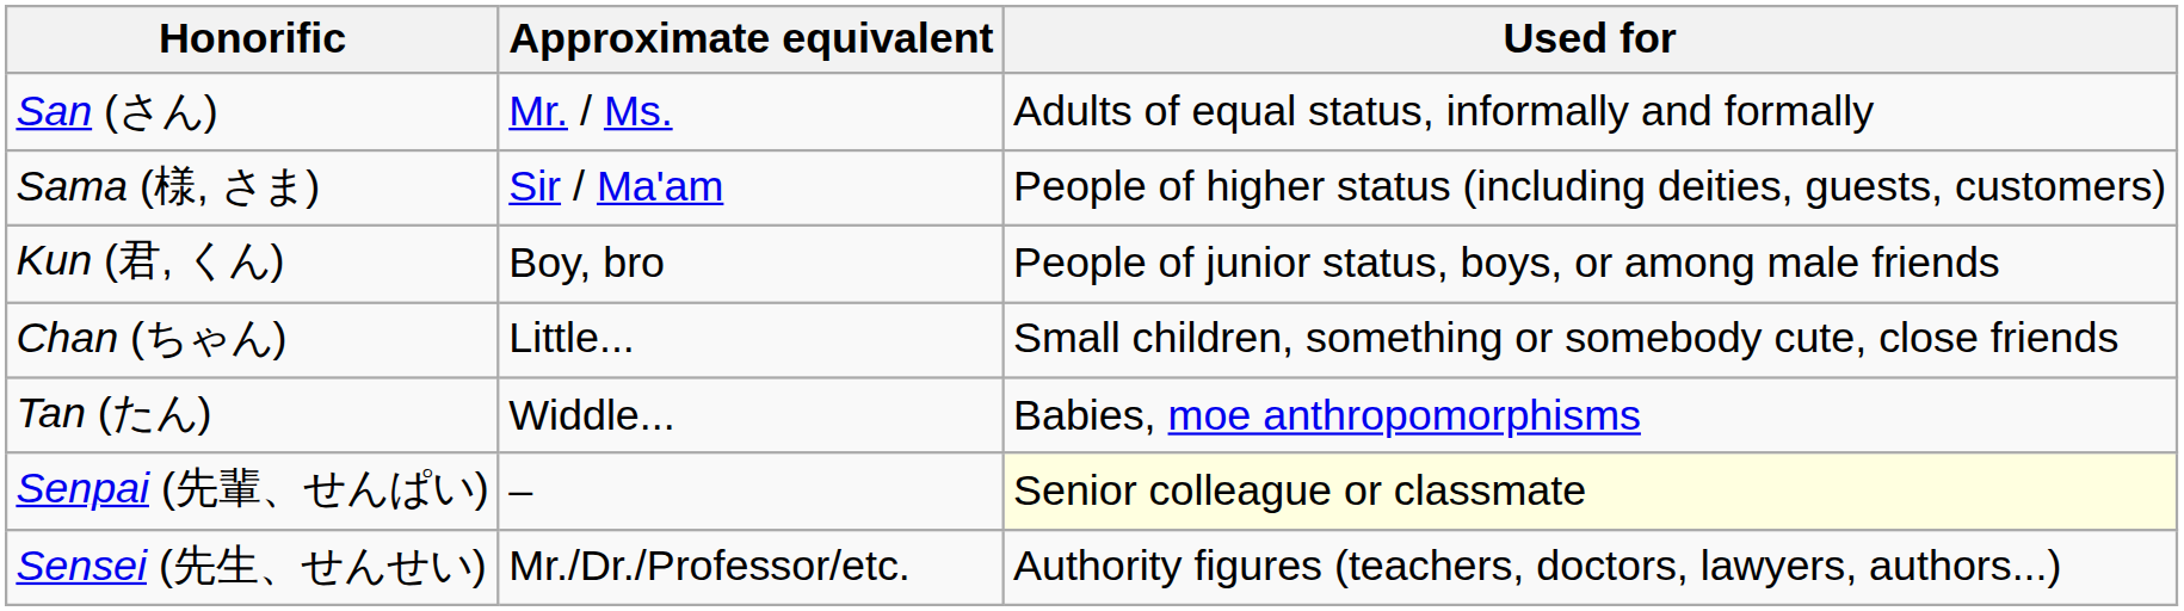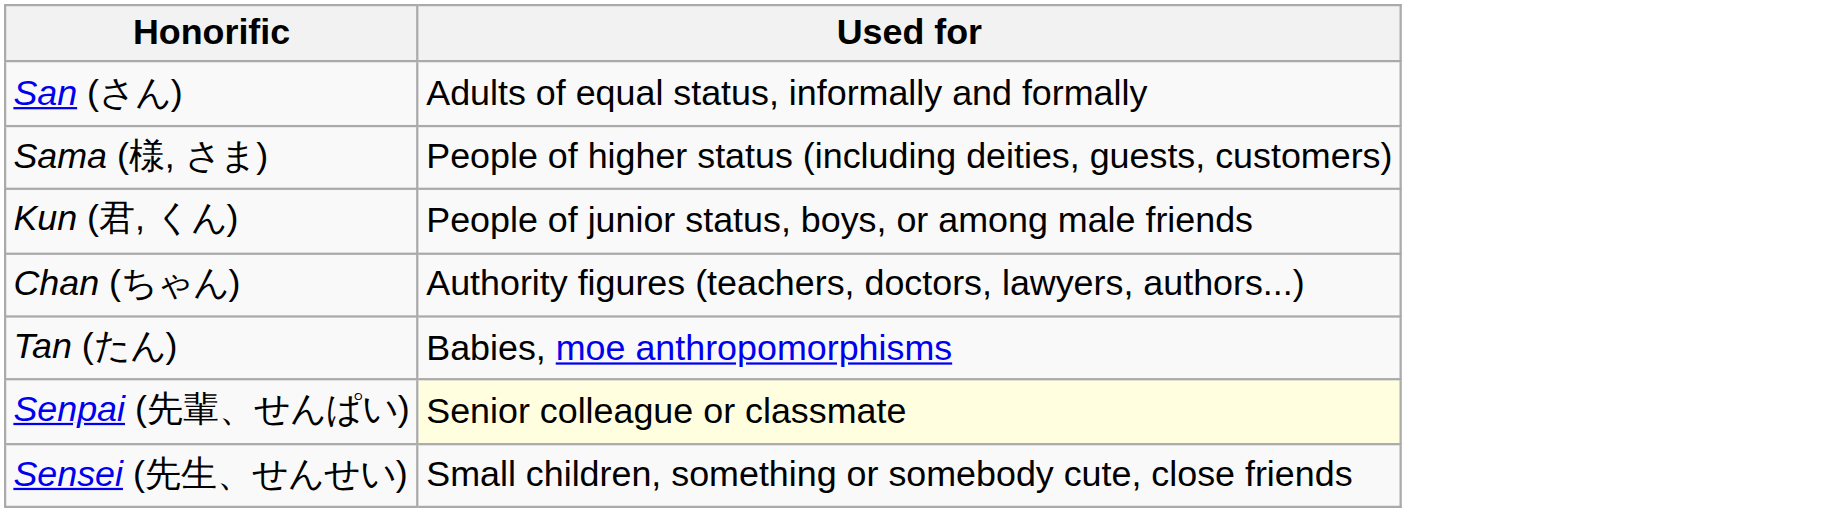- column: Approximate equivalent | Mr. / Ms. | Sir / Ma'am | Boy, bro | Little... | Widdle... | – | Mr./Dr./Professor/etc.
Chan (ちゃん) | Used for: Small children, something or somebody cute, close friends -> Authority figures (teachers, doctors, lawyers, authors...)
Sensei (先生、せんせい) | Used for: Authority figures (teachers, doctors, lawyers, authors...) -> Small children, something or somebody cute, close friends
